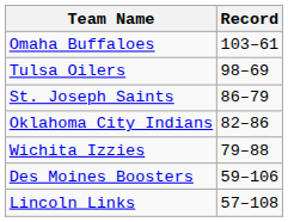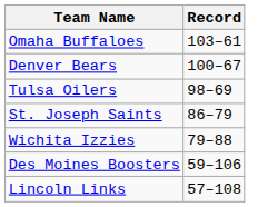+ row: Denver Bears | 100–67
- row: Oklahoma City Indians | 82–86
